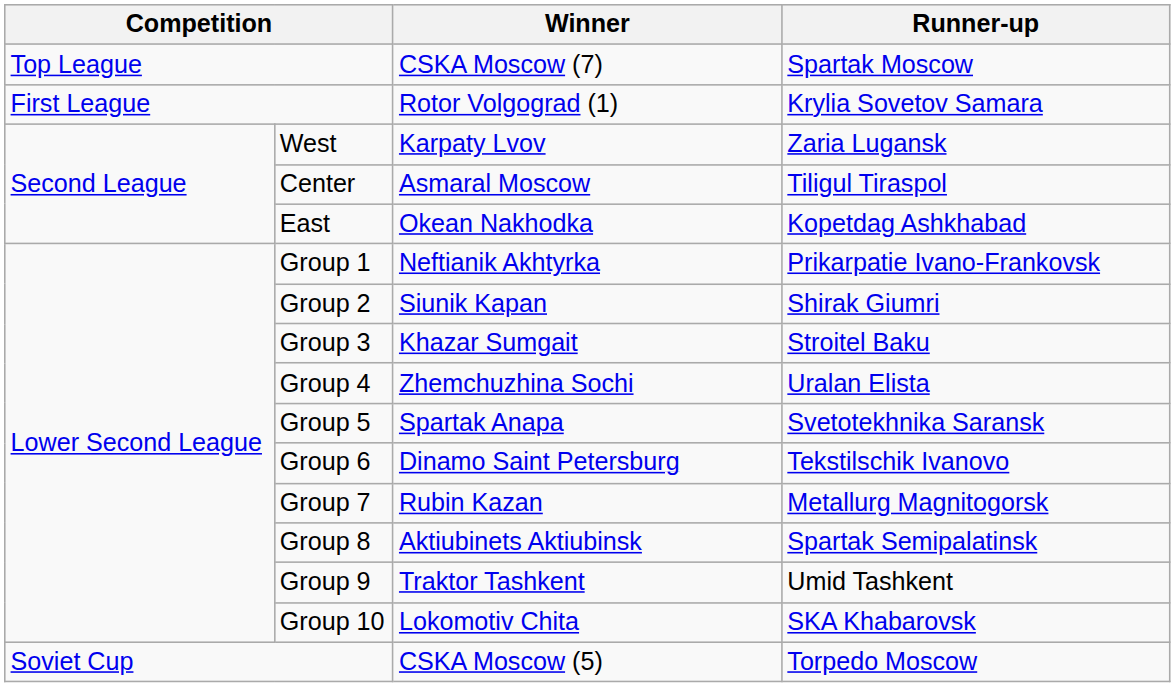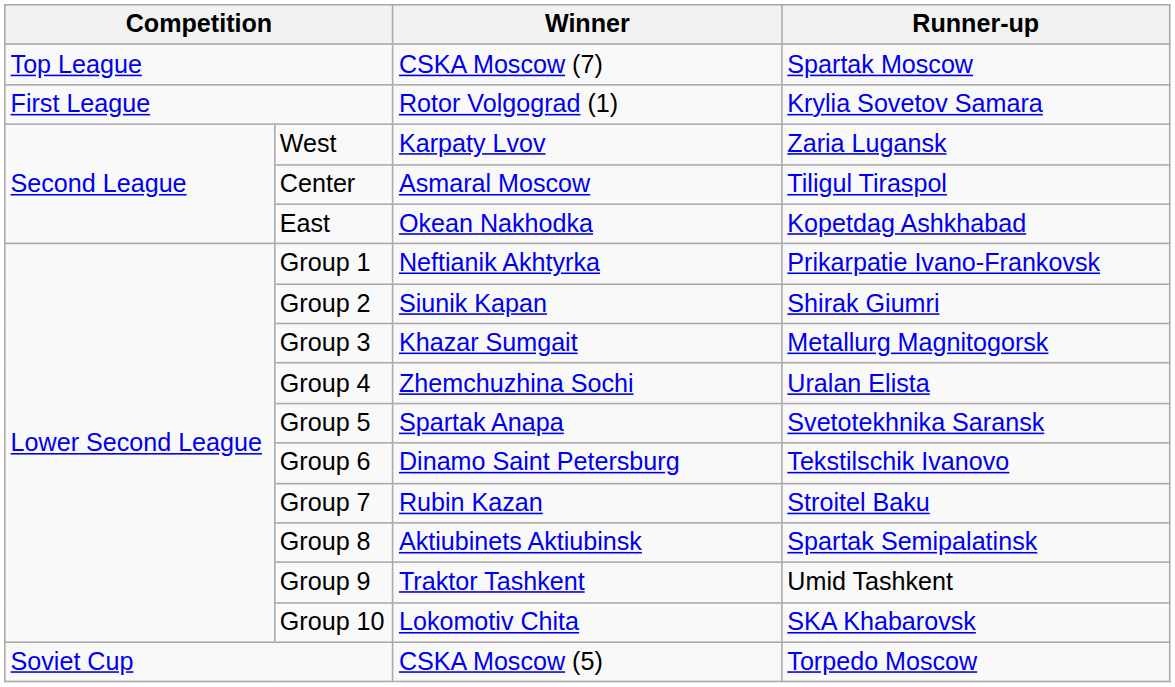Group 3 | Runner-up: Stroitel Baku -> Metallurg Magnitogorsk
Group 7 | Runner-up: Metallurg Magnitogorsk -> Stroitel Baku
